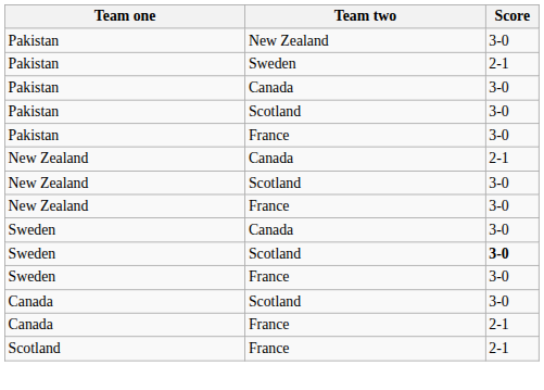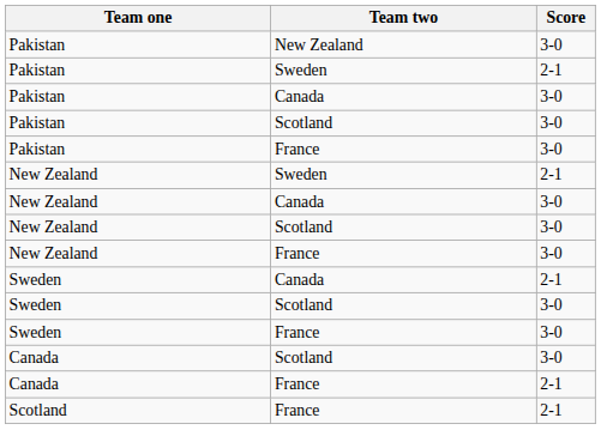+ row: New Zealand | Sweden | 2-1
New Zealand / Canada | Score: 2-1 -> 3-0
Sweden / Canada | Score: 3-0 -> 2-1
Sweden / Scotland | Score: bold -> normal
